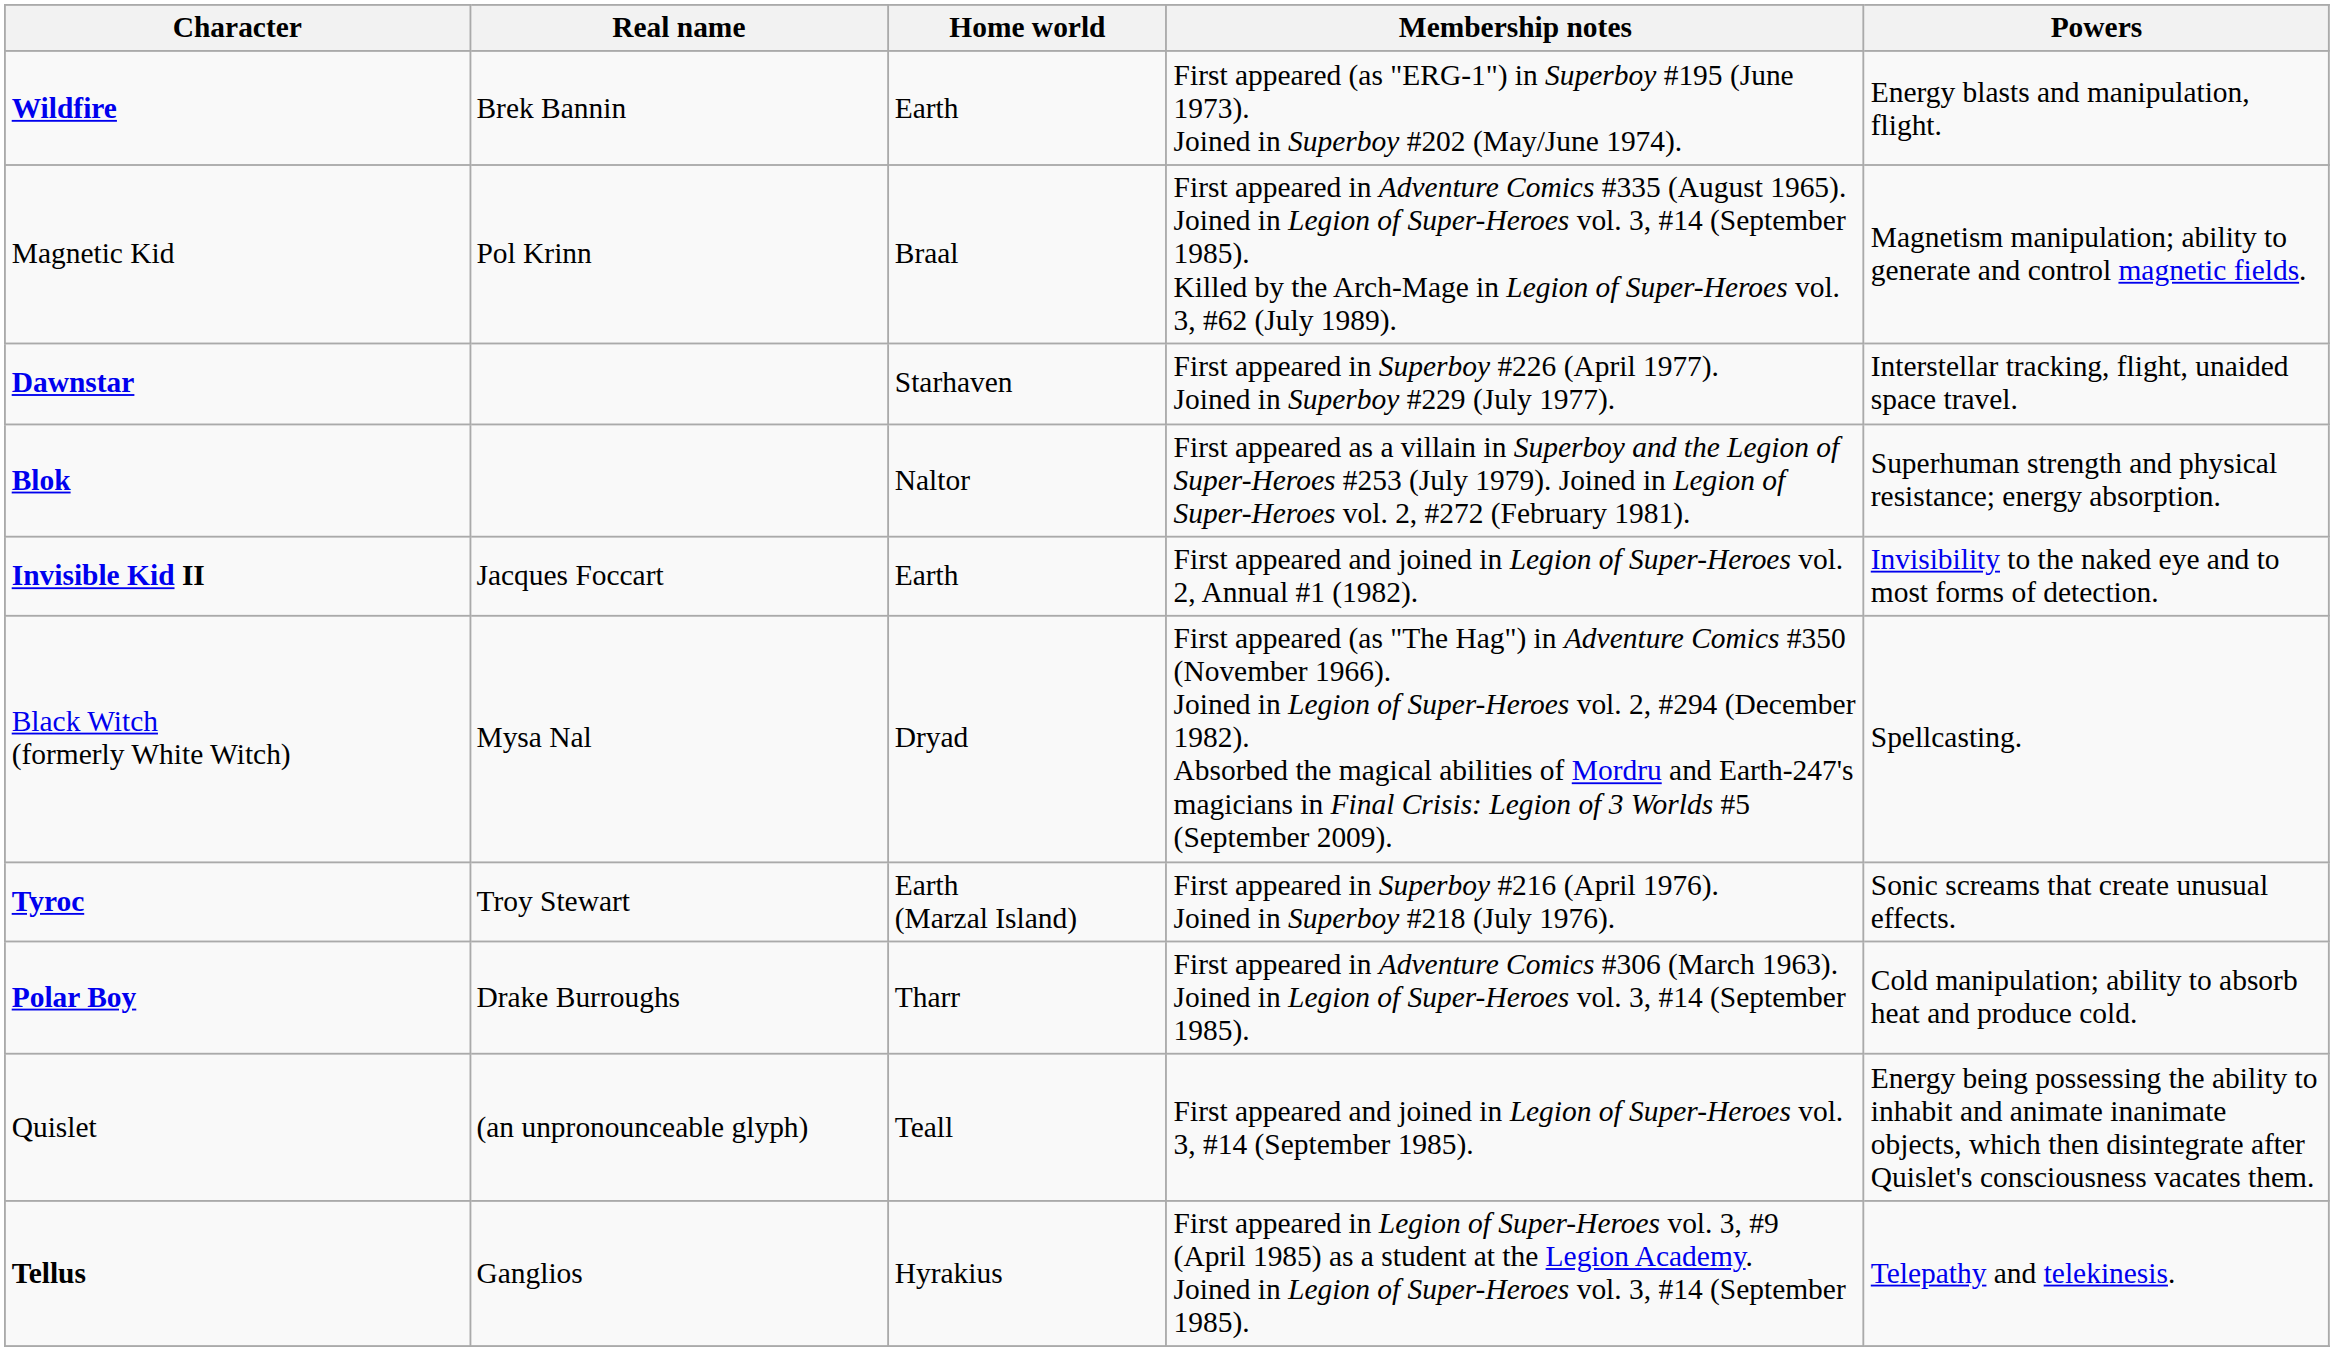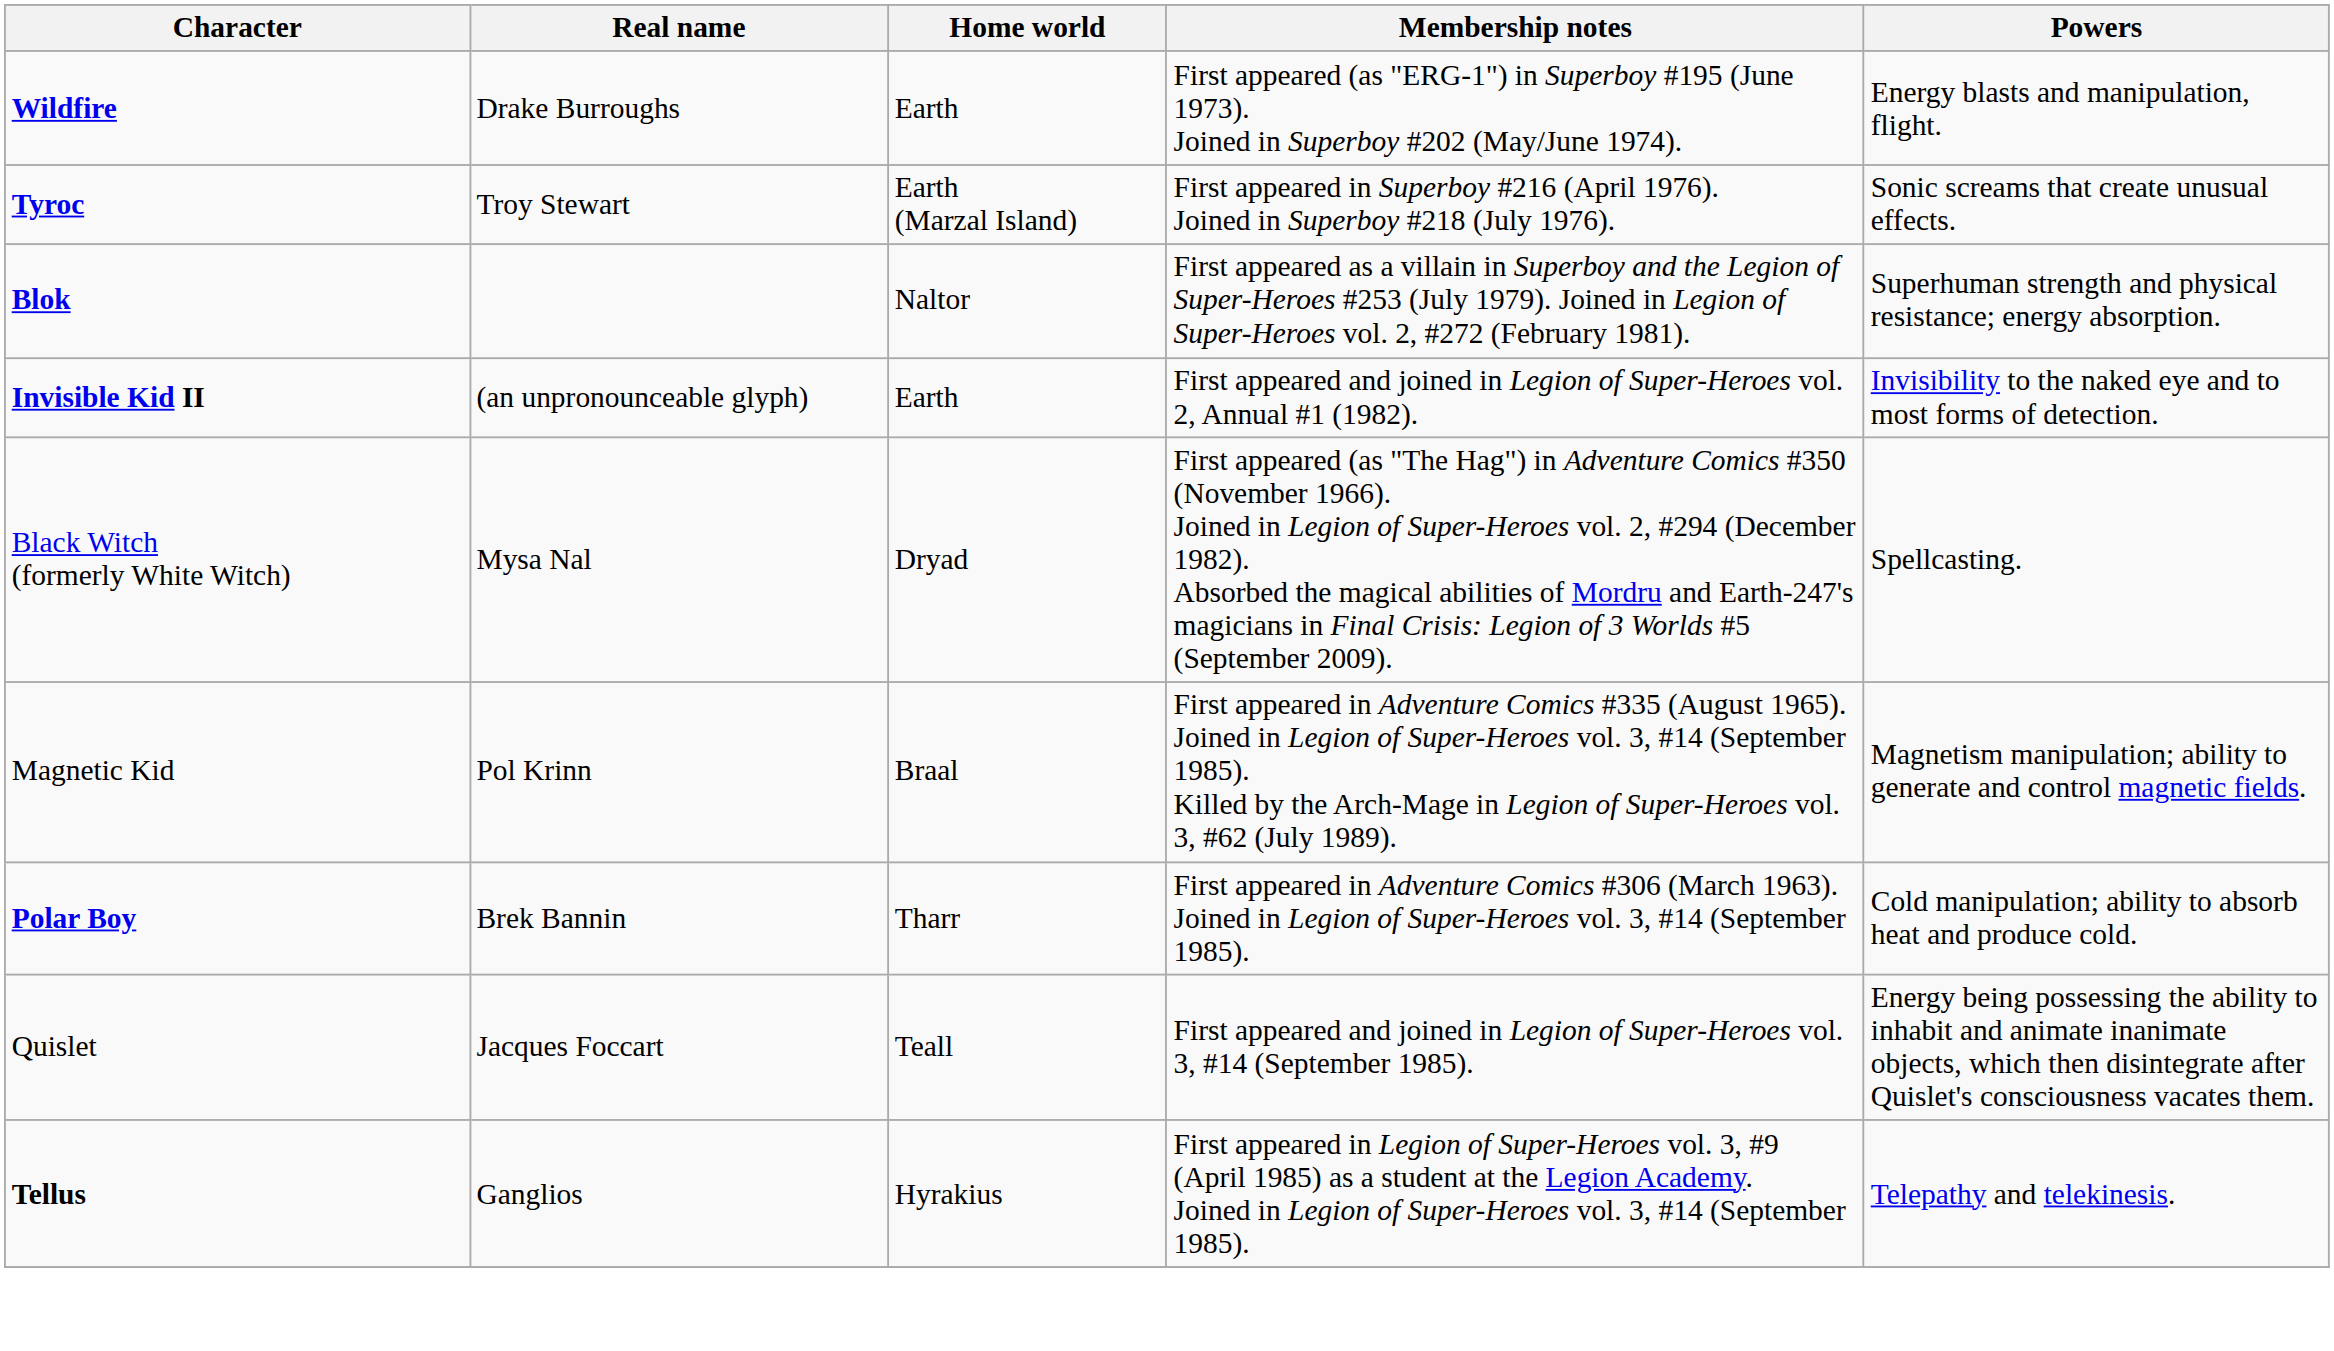Wildfire | Real name: Brek Bannin -> Drake Burroughs
rows swapped: Tyroc <-> Magnetic Kid
- row: Dawnstar | Starhaven | First appeared in Superboy #226 (April 1977). Joined in Superboy #229 (July 1977). | Interstellar tracking, flight, unaided space travel.
Invisible Kid II | Real name: Jacques Foccart -> (an unpronounceable glyph)
Polar Boy | Real name: Drake Burroughs -> Brek Bannin
Quislet | Real name: (an unpronounceable glyph) -> Jacques Foccart
